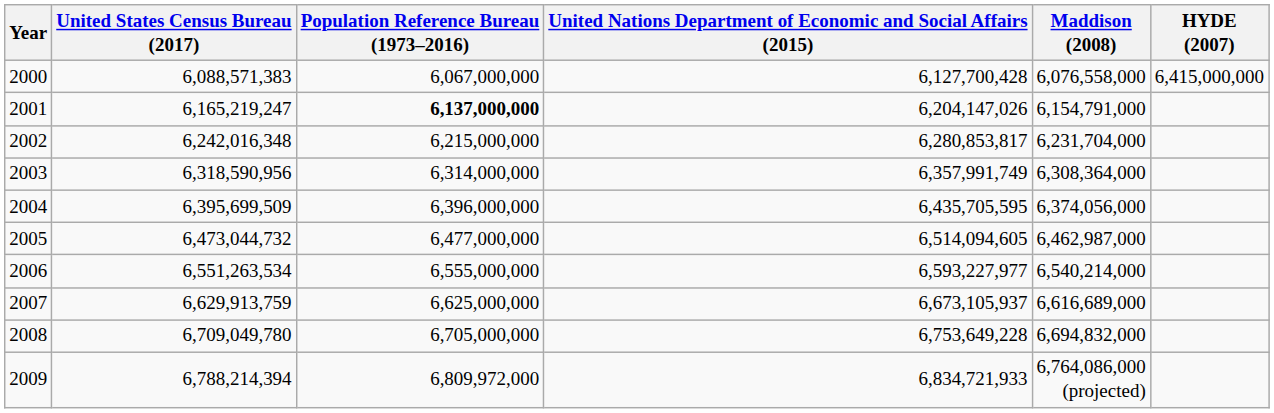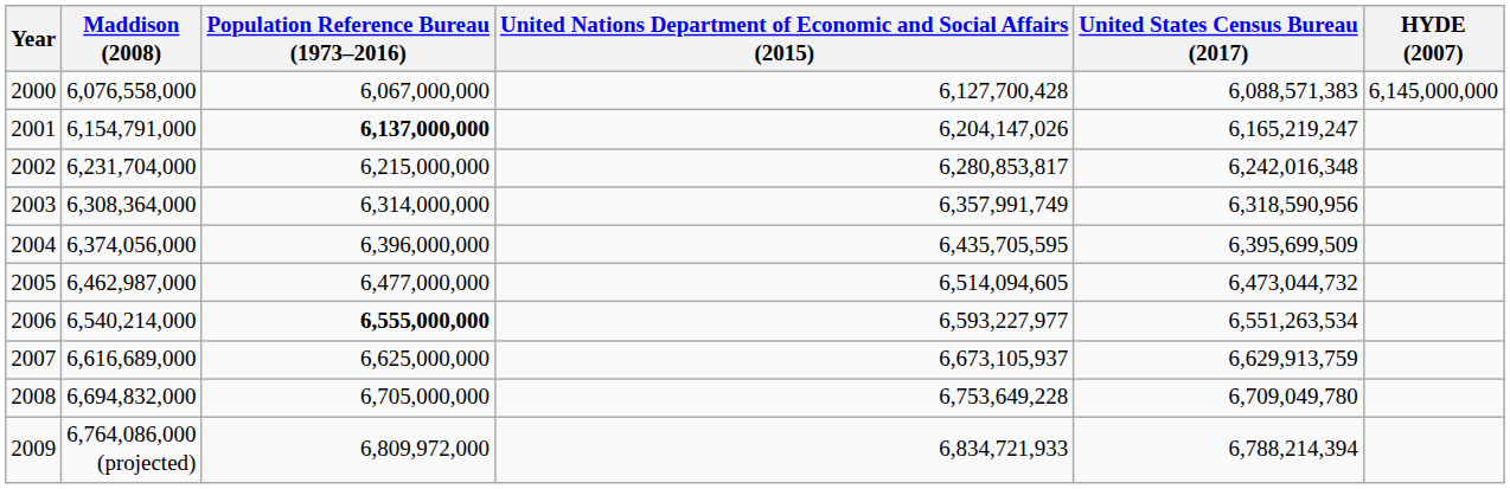columns swapped: United States Census Bureau (2017) <-> Maddison (2008)
2000 | HYDE (2007): 6,415,000,000 -> 6,145,000,000
2006 | Population Reference Bureau (1973–2016): normal -> bold
